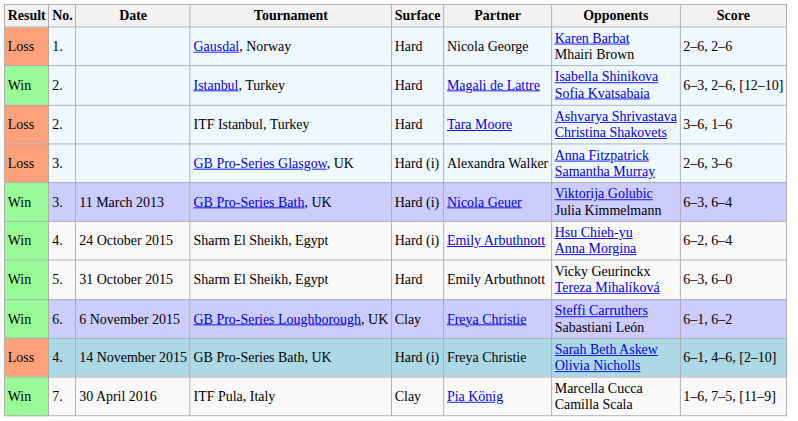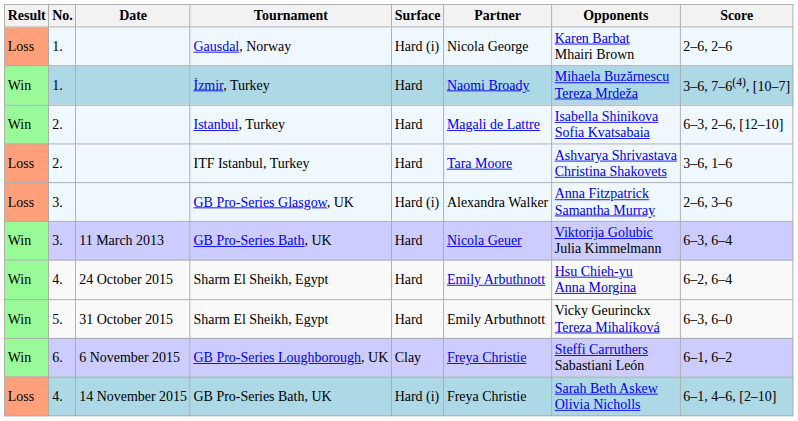Gausdal, Norway | Surface: Hard -> Hard (i)
+ row: Win | 1. | İzmir, Turkey | Hard | Naomi Broady | Mihaela Buzărnescu Tereza Mrdeža | 3–6, 7–6(4), [10–7]
3. / GB Pro-Series Bath, UK | Surface: Hard (i) -> Hard
4. / Sharm El Sheikh, Egypt | Surface: Hard (i) -> Hard
- row: Win | 7. | 30 April 2016 | ITF Pula, Italy | Clay | Pia König | Marcella Cucca Camilla Scala | 1–6, 7–5, [11–9]
